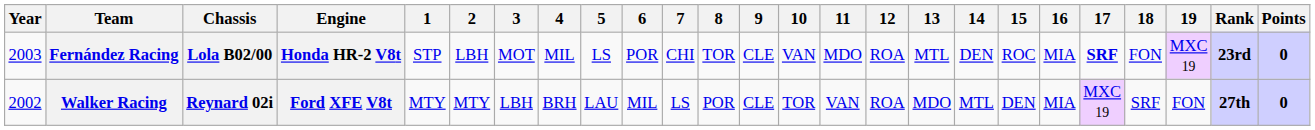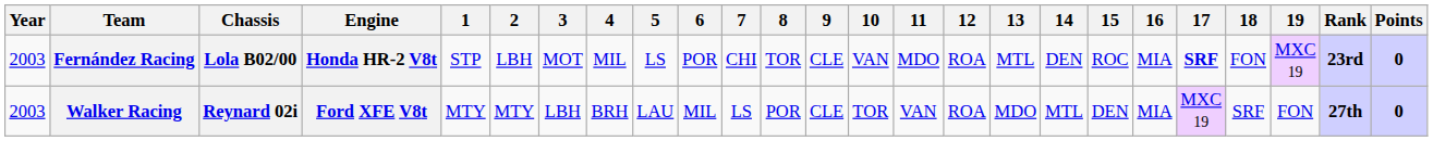Walker Racing | Year: 2002 -> 2003
